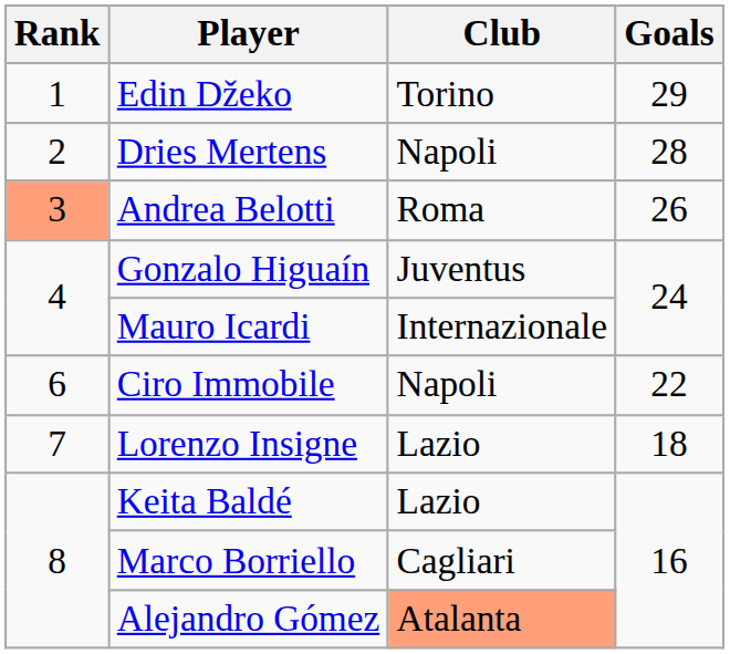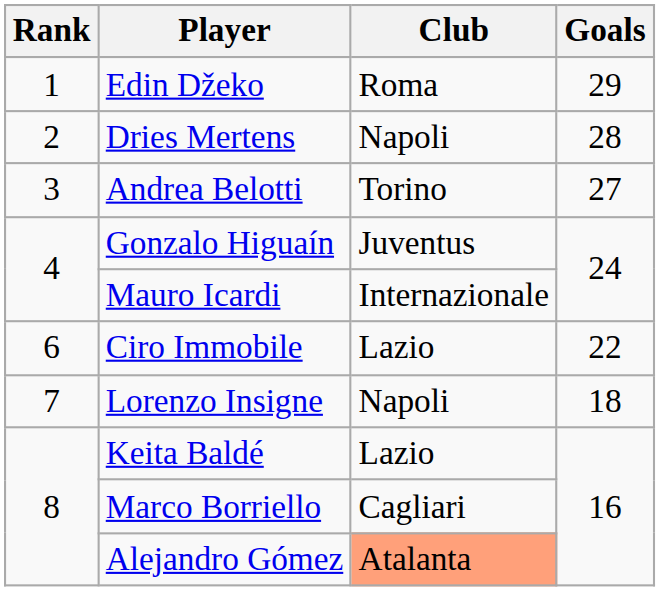Edin Džeko | Club: Torino -> Roma
Andrea Belotti | Rank: lightsalmon background -> no background
Andrea Belotti | Club: Roma -> Torino
Andrea Belotti | Goals: 26 -> 27
Ciro Immobile | Club: Napoli -> Lazio
Lorenzo Insigne | Club: Lazio -> Napoli
